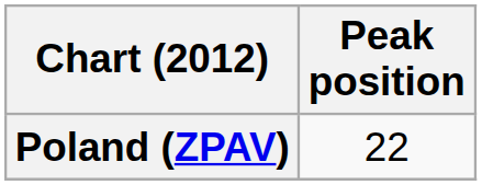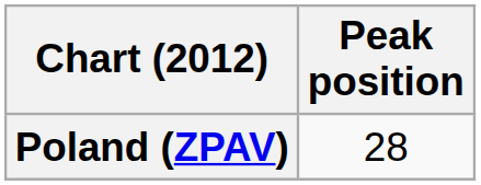Poland (ZPAV) | Peak position: 22 -> 28
